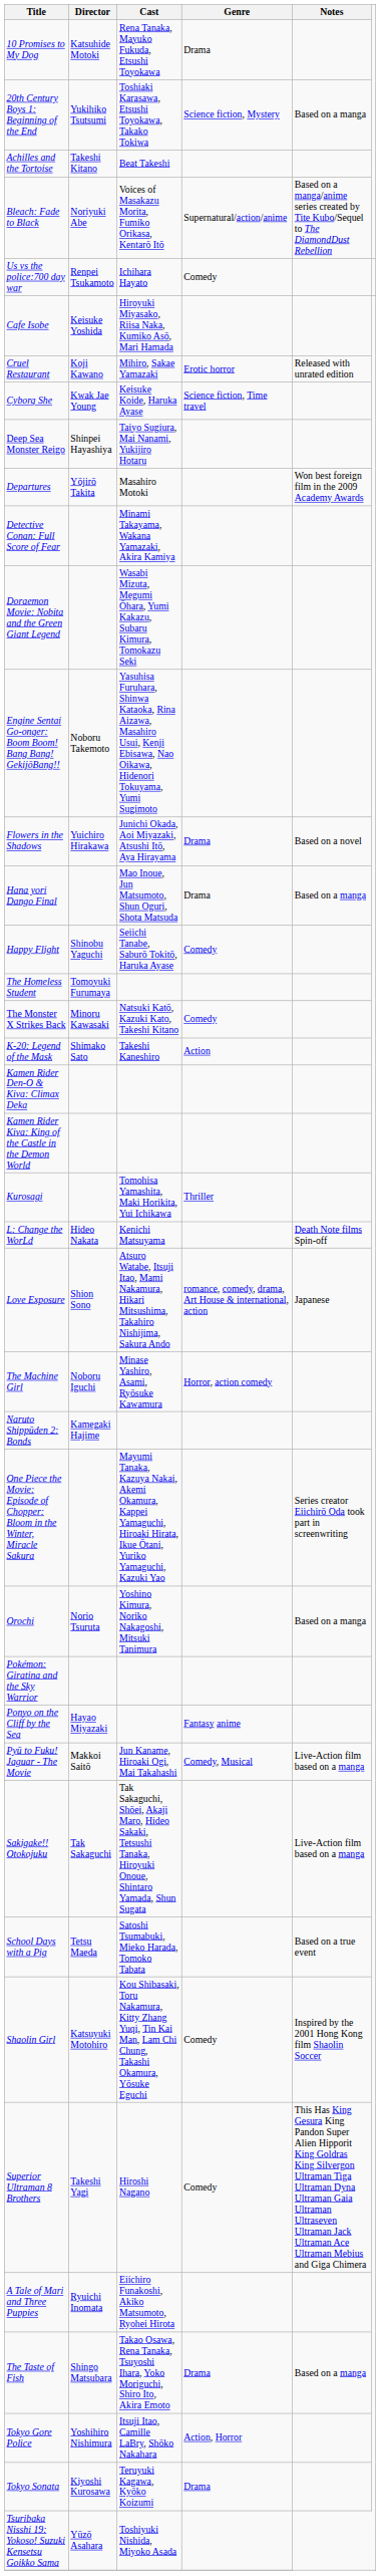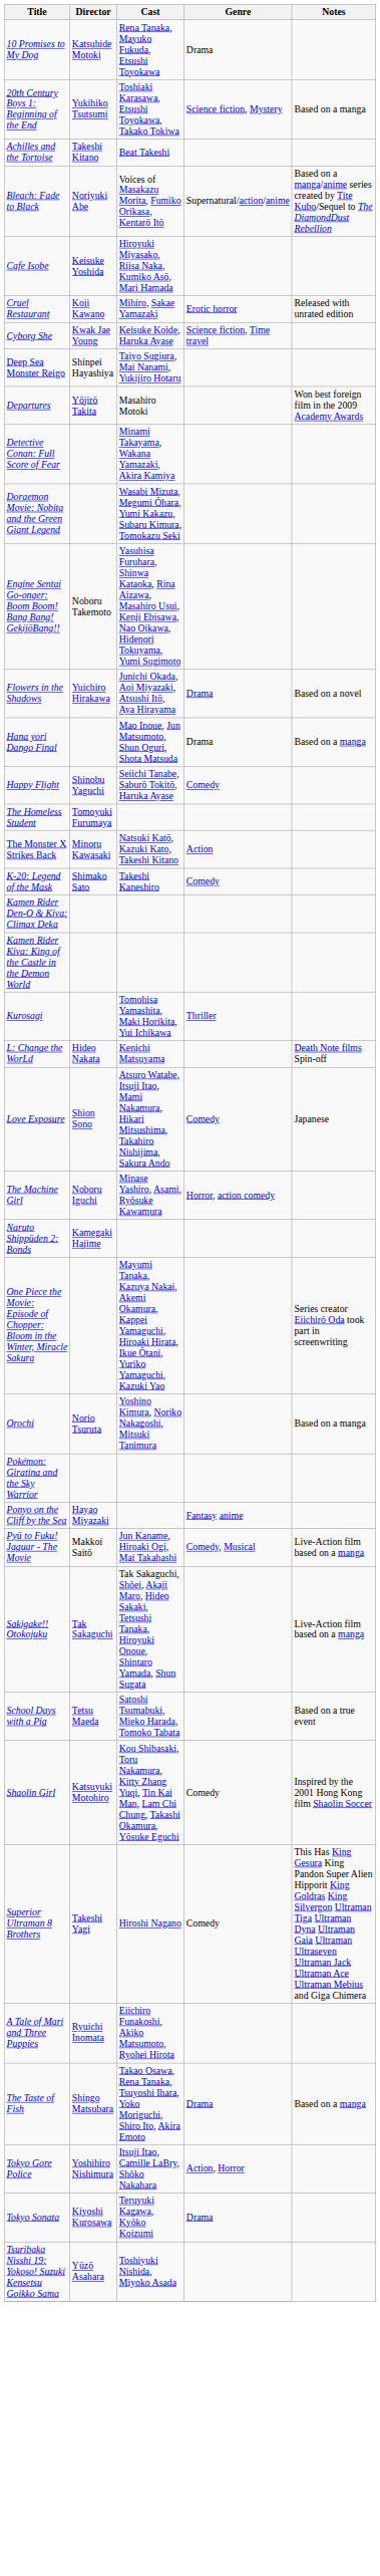- row: Us vs the police:700 day war | Renpei Tsukamoto | Ichihara Hayato | Comedy
The Monster X Strikes Back | Genre: Comedy -> Action
K-20: Legend of the Mask | Genre: Action -> Comedy
Love Exposure | Genre: romance, comedy, drama, Art House & international, action -> Comedy
